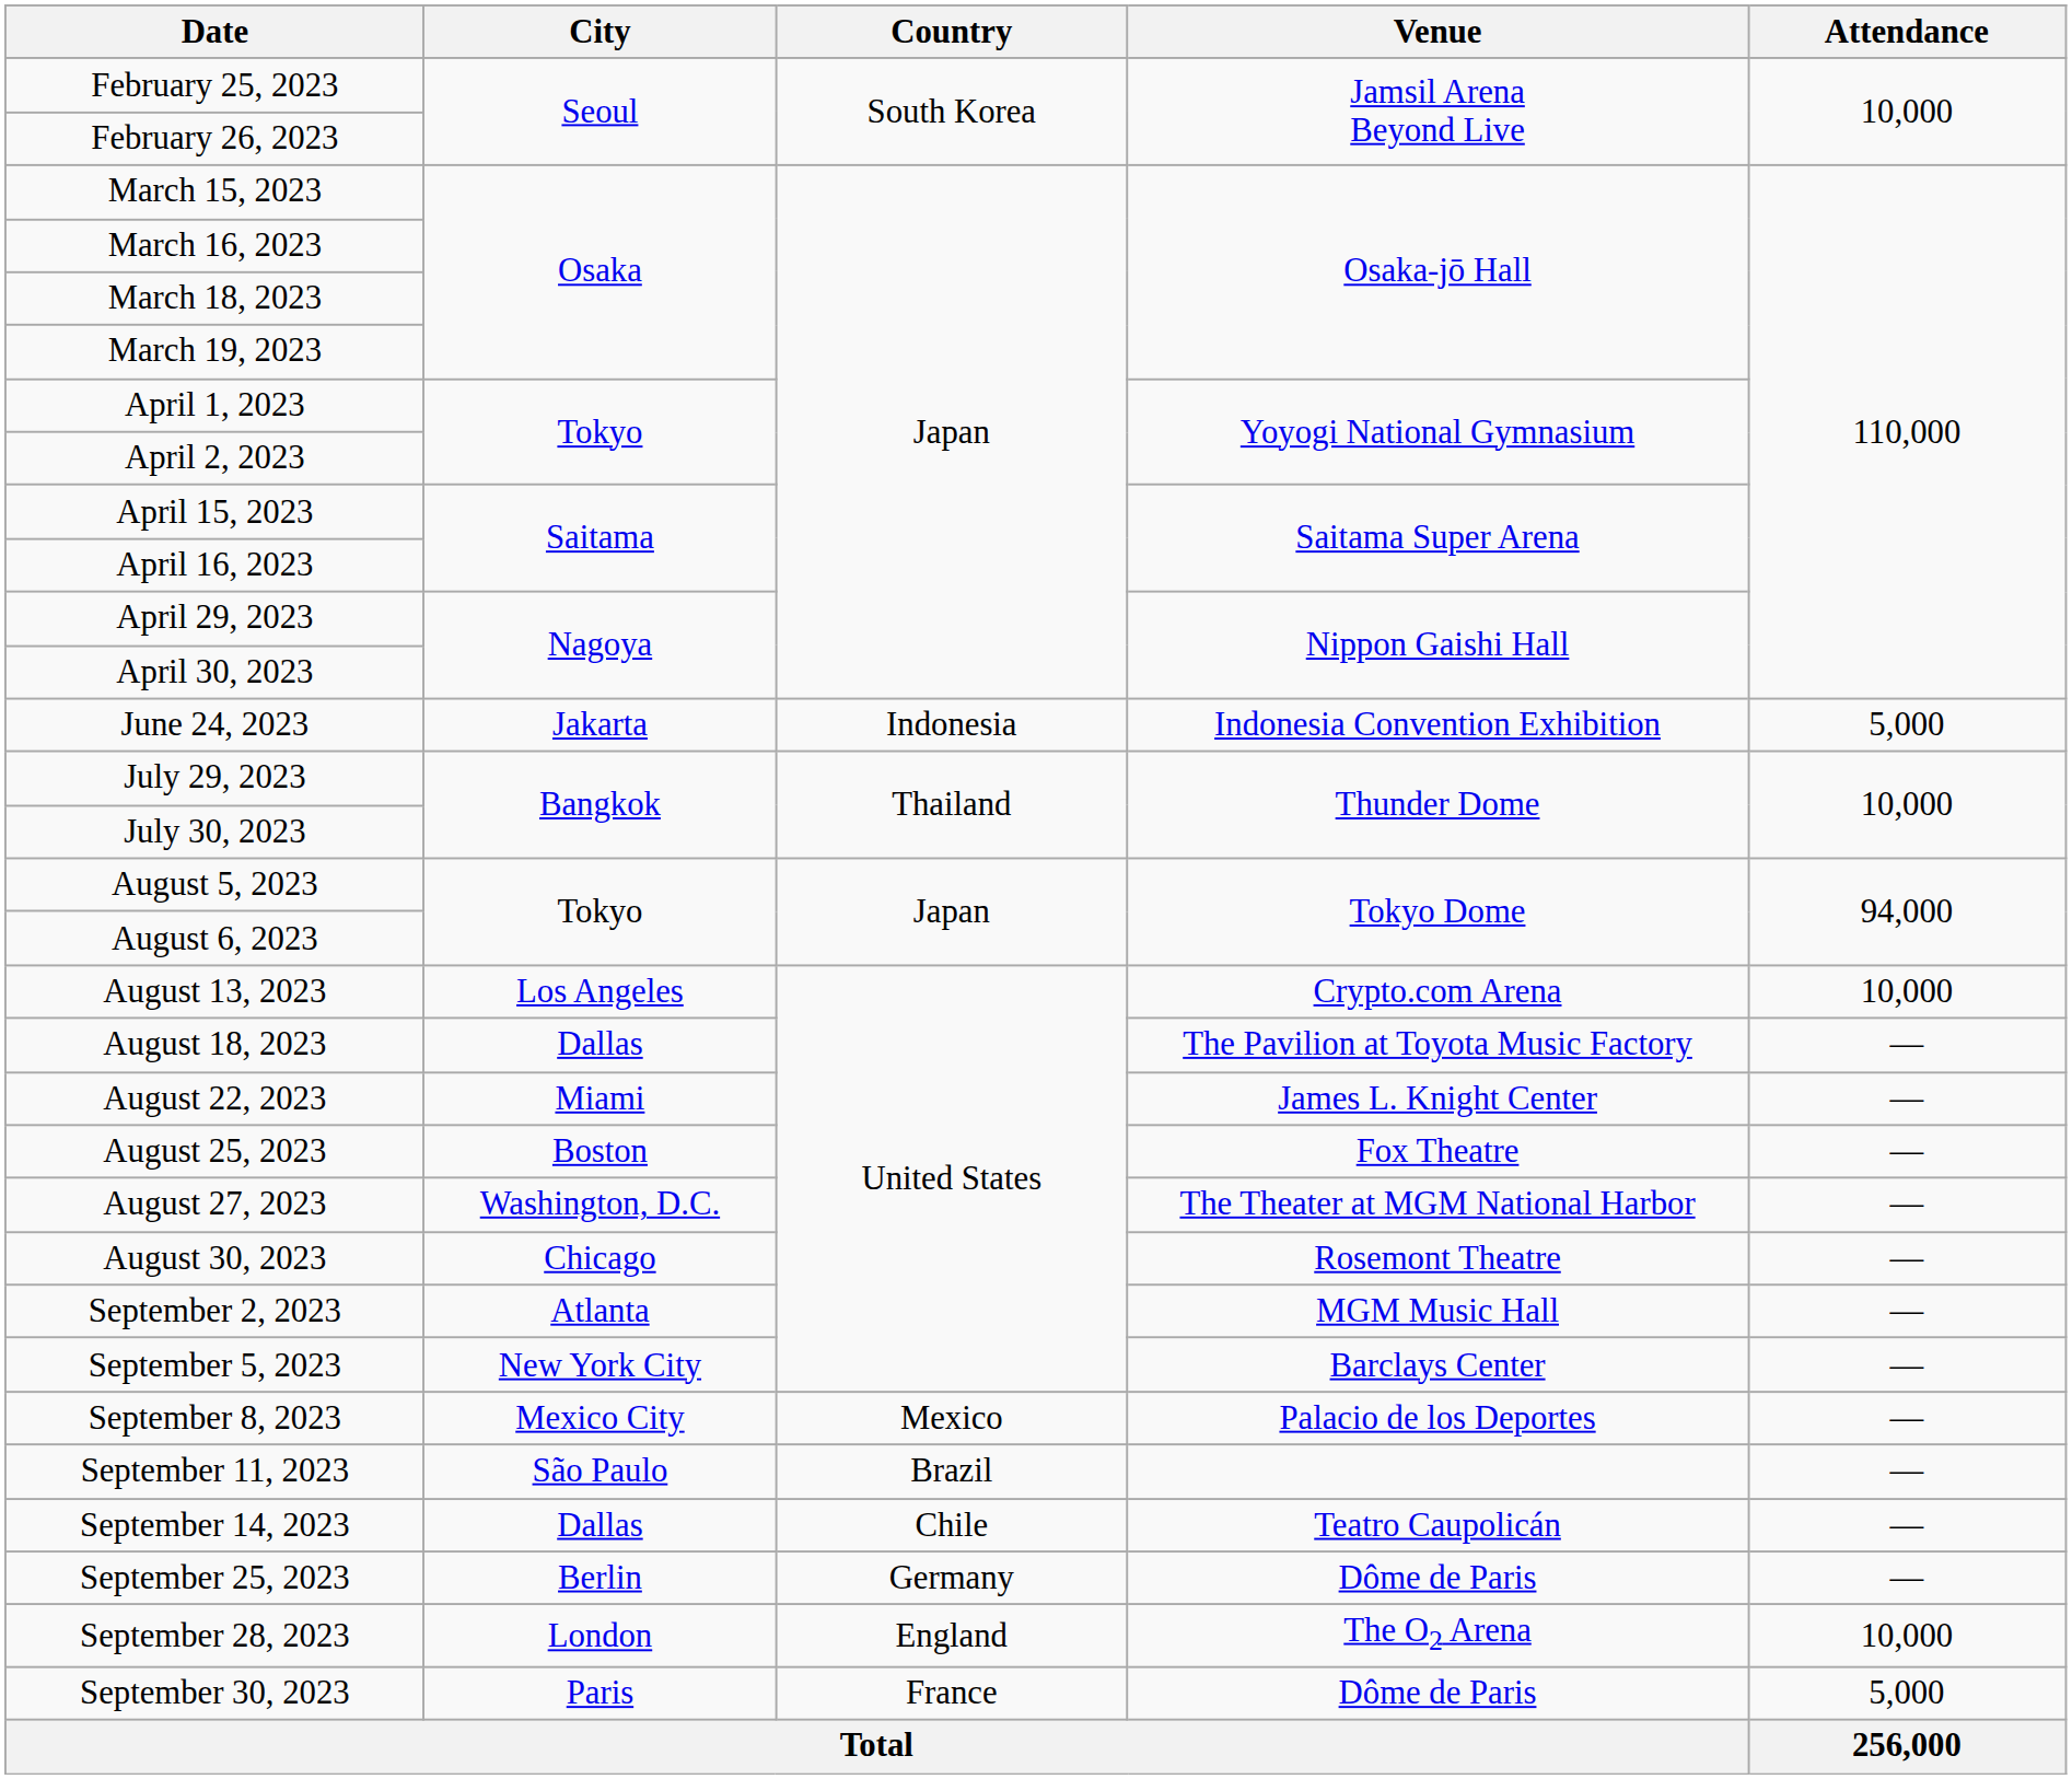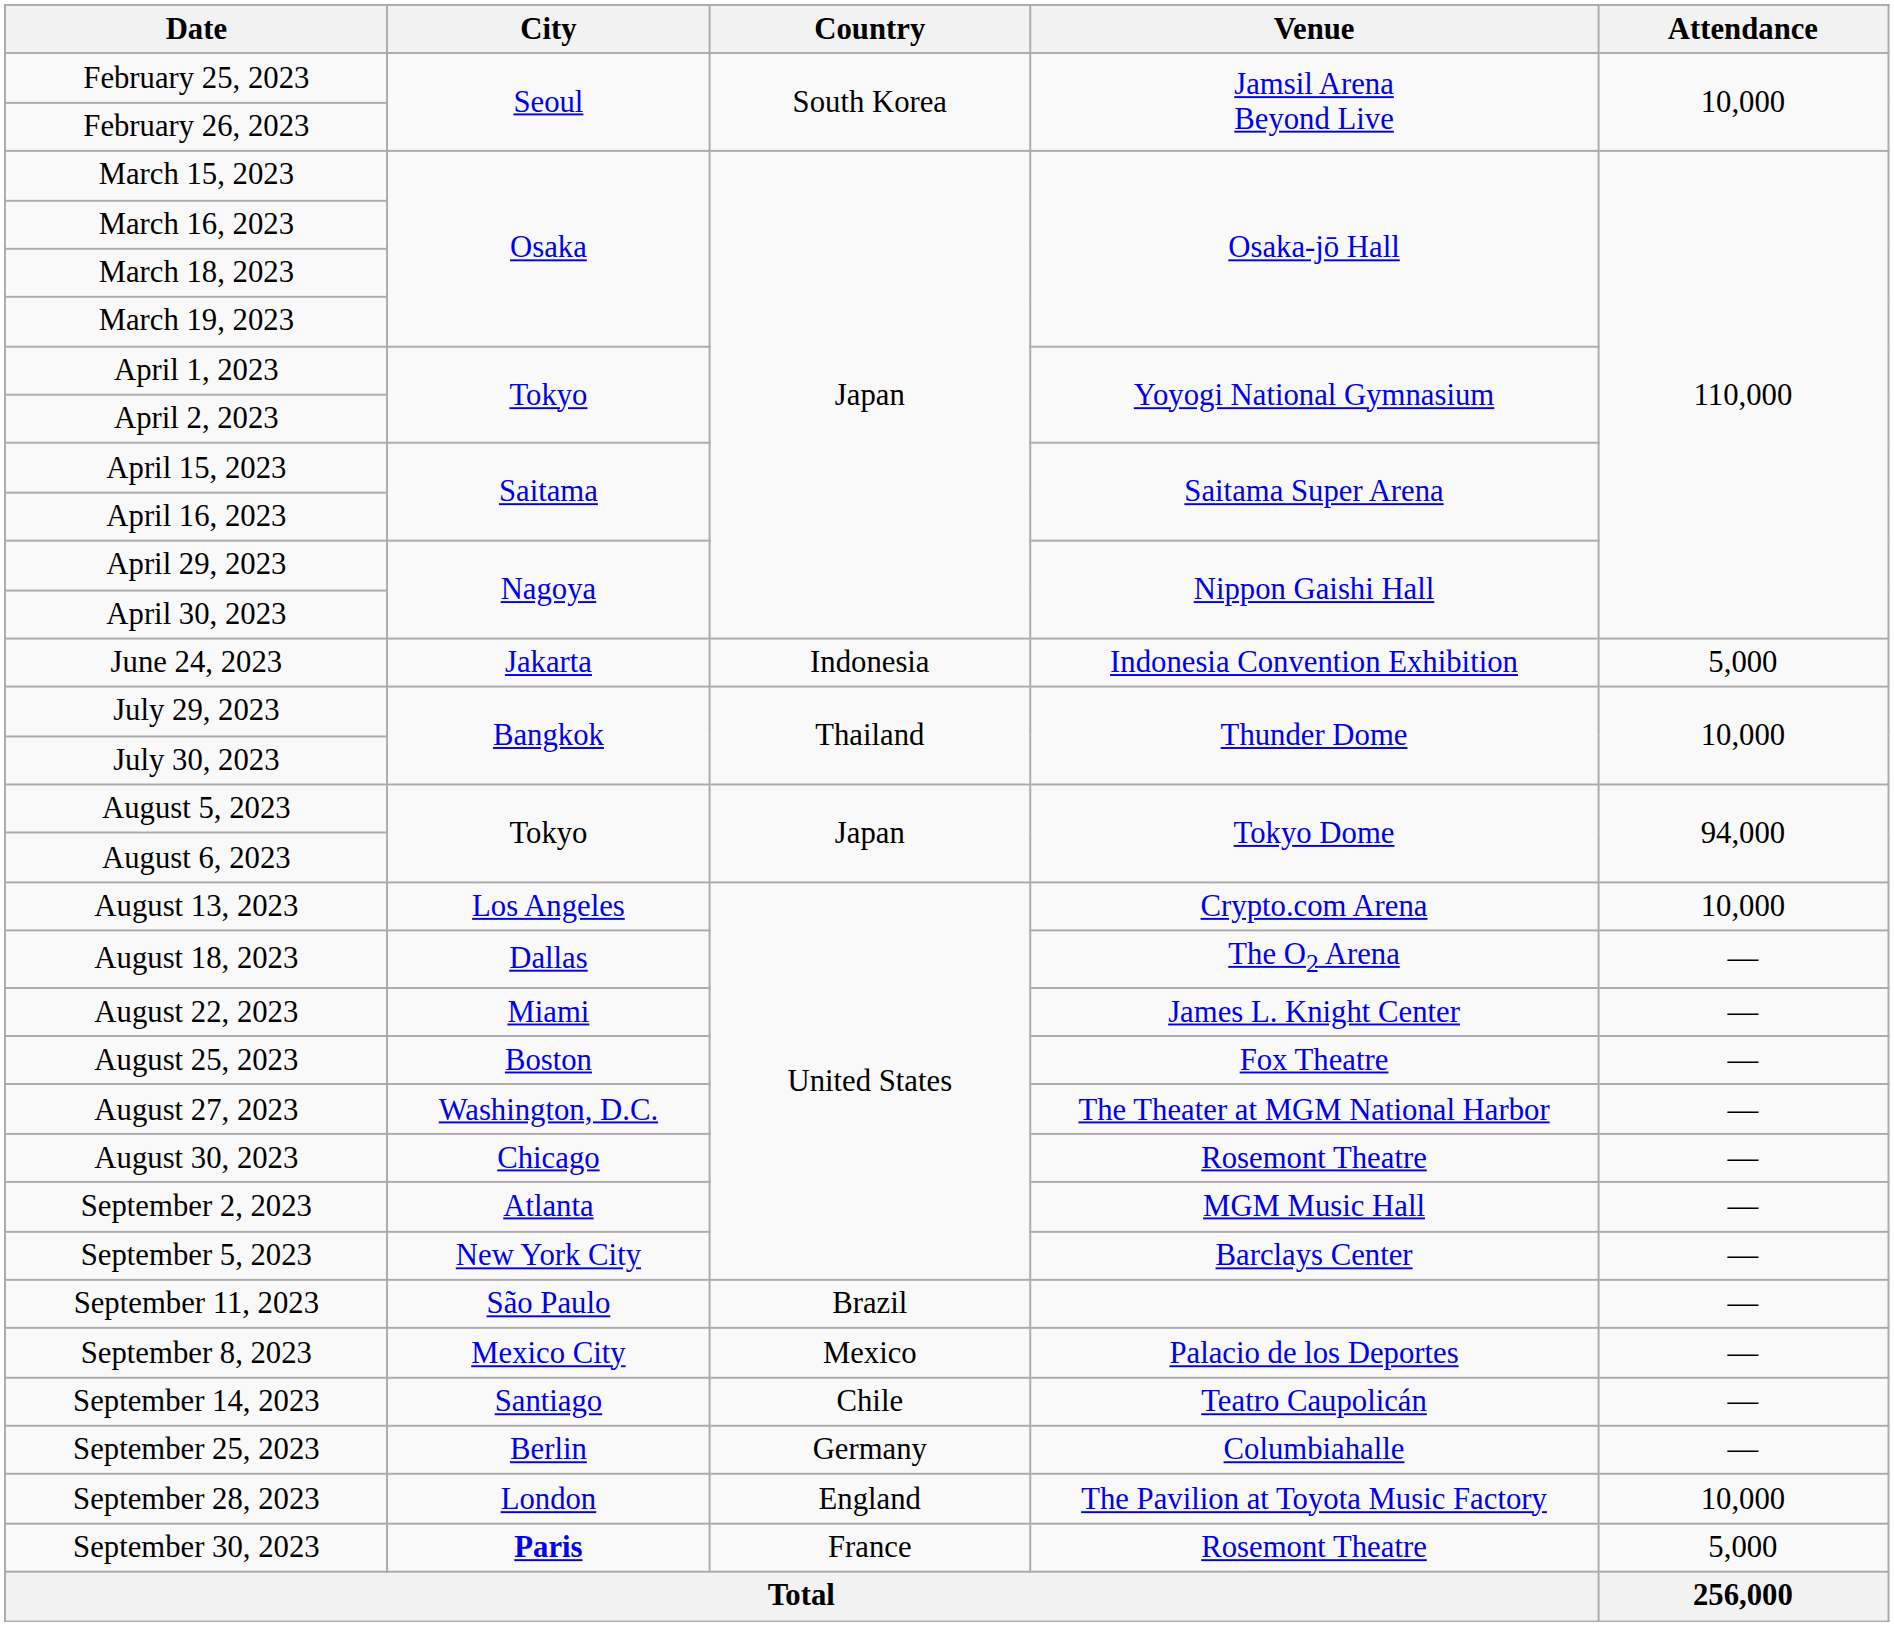August 18, 2023 | Venue: The Pavilion at Toyota Music Factory -> The O2 Arena
rows swapped: September 8, 2023 <-> September 11, 2023
September 14, 2023 | City: Dallas -> Santiago
September 25, 2023 | Venue: Dôme de Paris -> Columbiahalle
September 28, 2023 | Venue: The O2 Arena -> The Pavilion at Toyota Music Factory
September 30, 2023 | City: normal -> bold
September 30, 2023 | Venue: Dôme de Paris -> Rosemont Theatre
